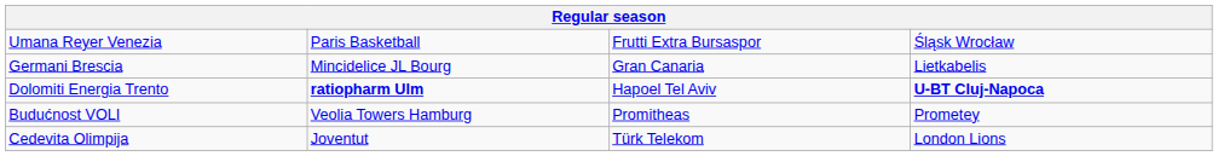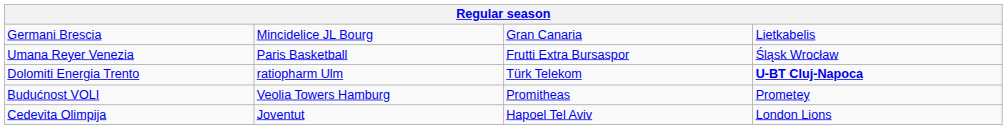rows swapped: Germani Brescia <-> Umana Reyer Venezia
Dolomiti Energia Trento | column 2: bold -> normal
Dolomiti Energia Trento | column 3: Hapoel Tel Aviv -> Türk Telekom
Cedevita Olimpija | column 3: Türk Telekom -> Hapoel Tel Aviv
